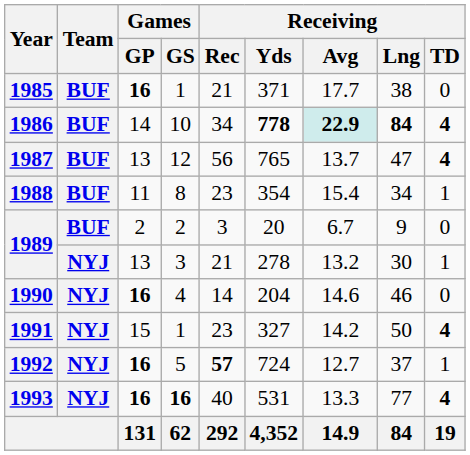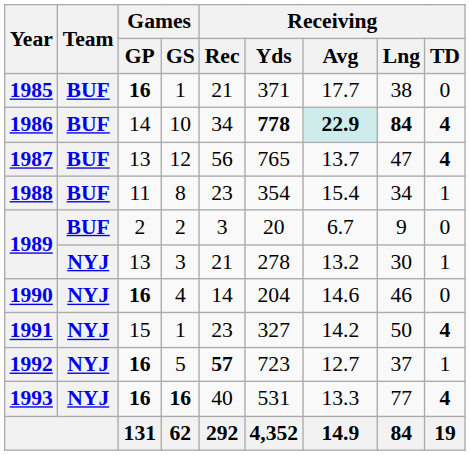1992 | Receiving / Yds: 724 -> 723
